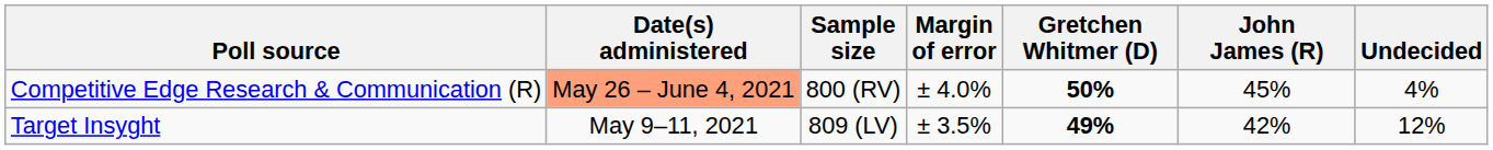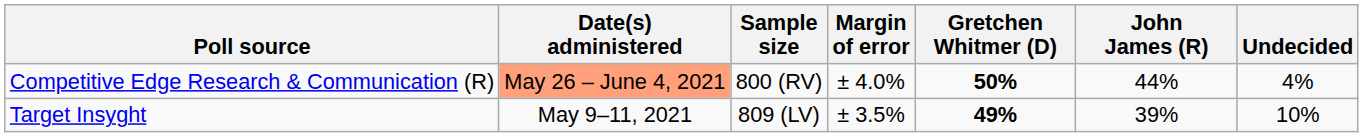Competitive Edge Research & Communication (R) | John James (R): 45% -> 44%
Target Insyght | John James (R): 42% -> 39%
Target Insyght | Undecided: 12% -> 10%
